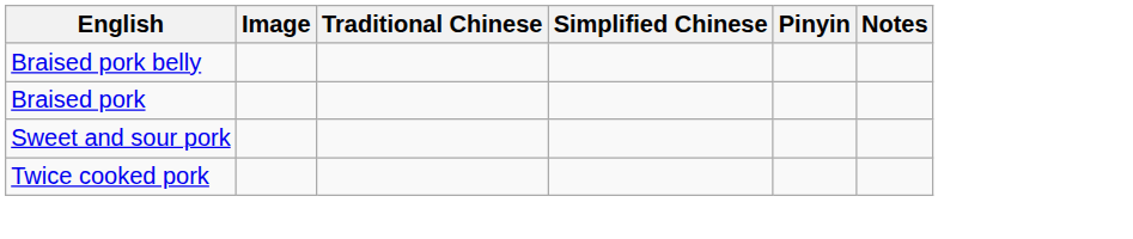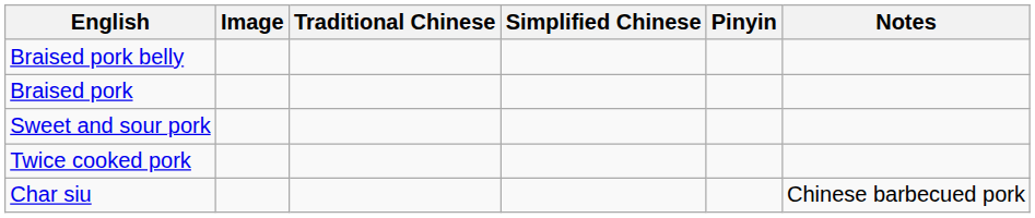+ row: Char siu | Chinese barbecued pork
